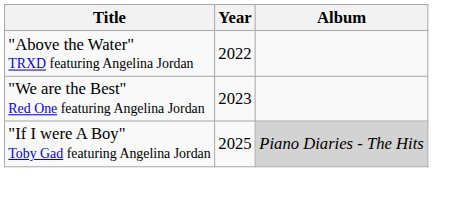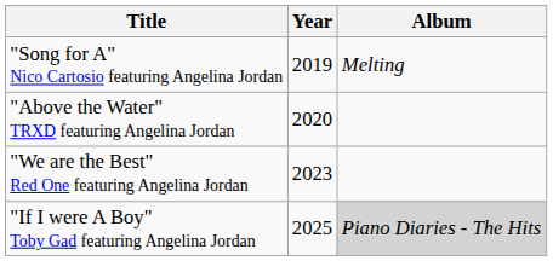+ row: "Song for A" Nico Cartosio featuring Angelina Jordan | 2019 | Melting
"Above the Water" TRXD featuring Angelina Jordan | Year: 2022 -> 2020
